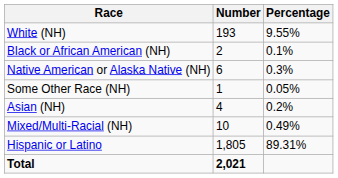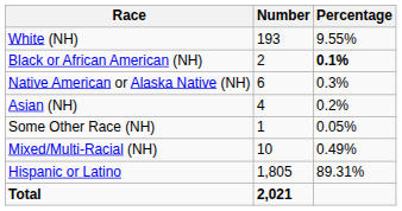Black or African American (NH) | Percentage: normal -> bold
rows swapped: Asian (NH) <-> Some Other Race (NH)
